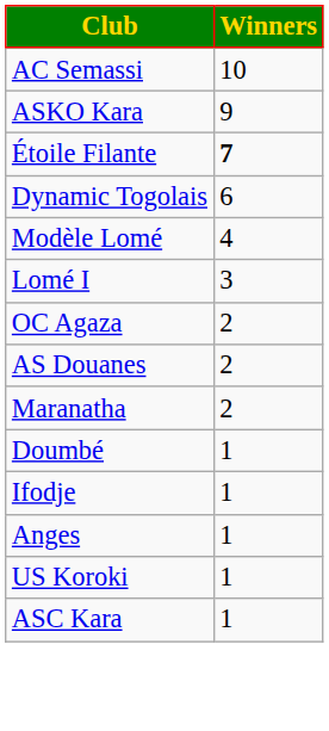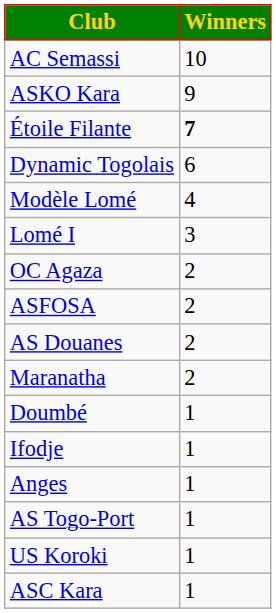+ row: ASFOSA | 2
+ row: AS Togo-Port | 1
